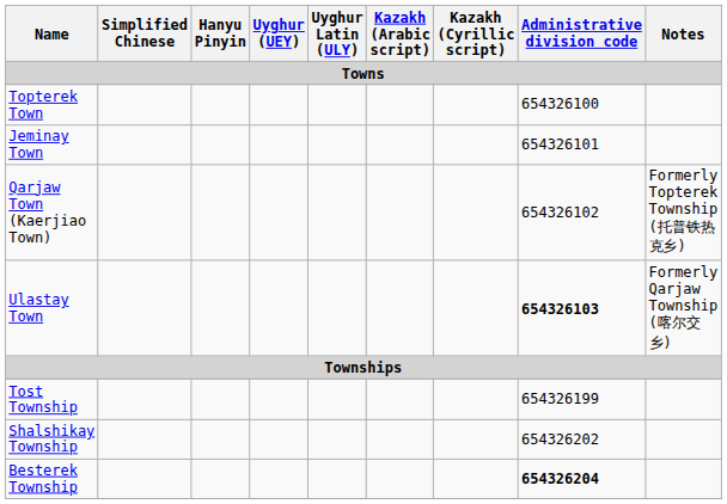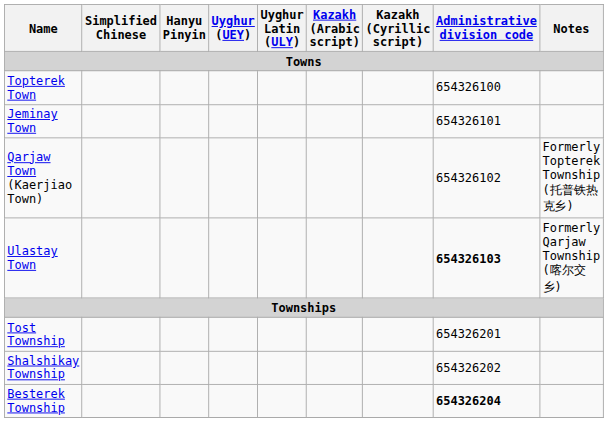Tost Township | Administrative division code: 654326199 -> 654326201
